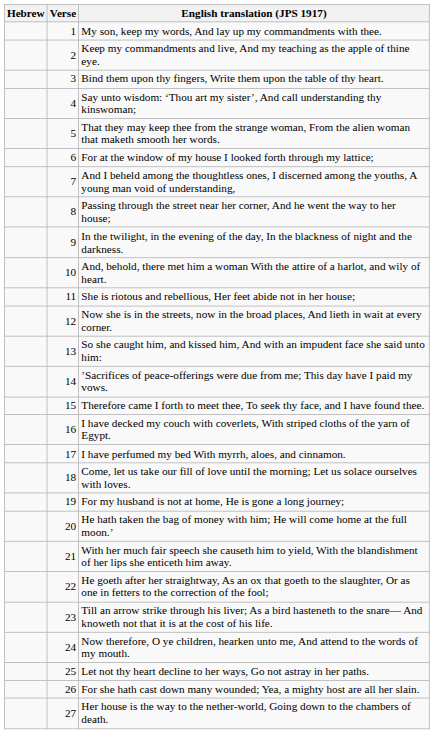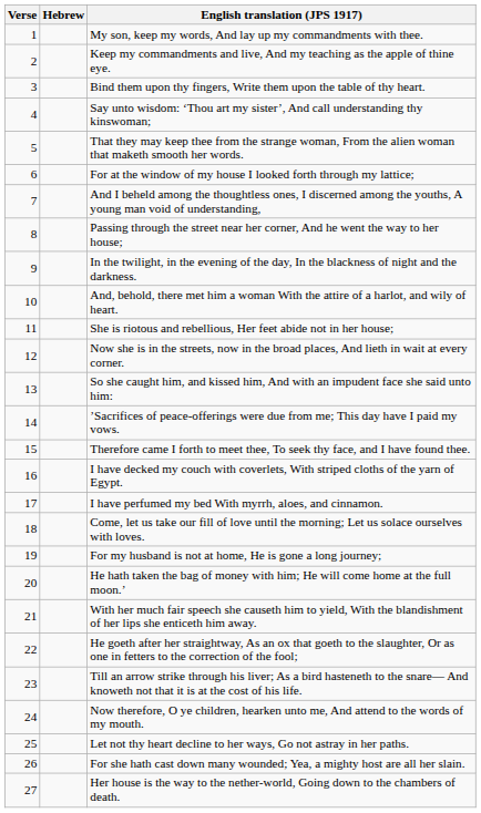columns swapped: Verse <-> Hebrew
